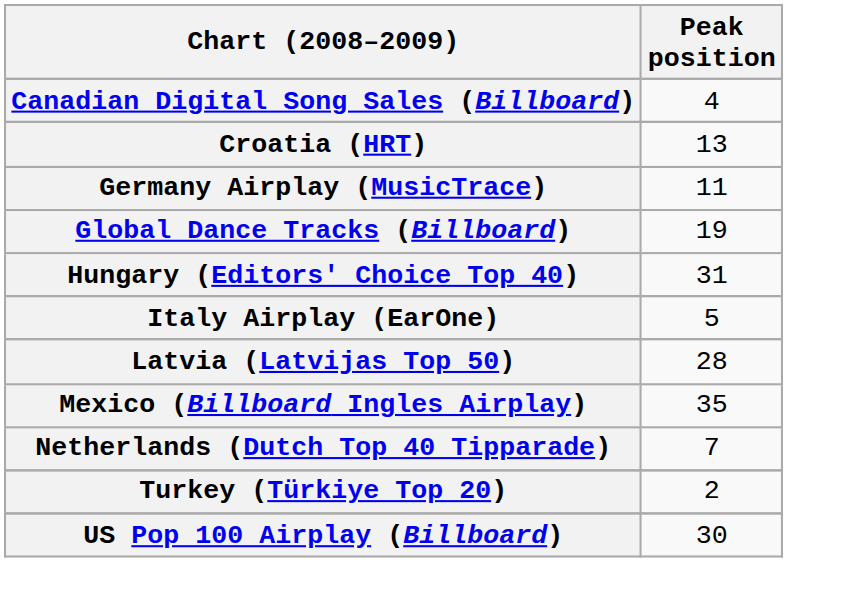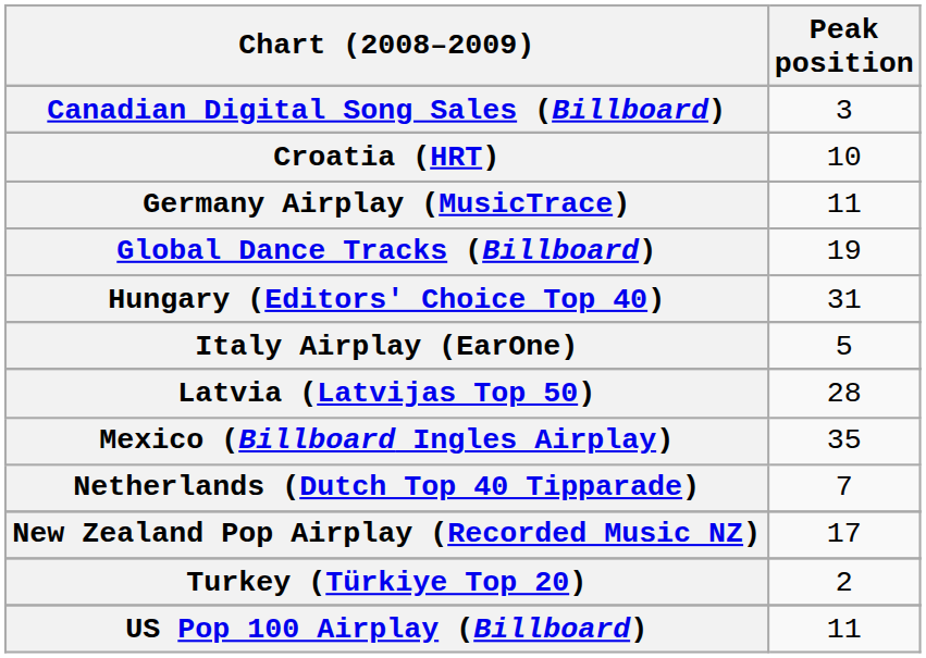Canadian Digital Song Sales (Billboard) | Peak position: 4 -> 3
Croatia (HRT) | Peak position: 13 -> 10
+ row: New Zealand Pop Airplay (Recorded Music NZ) | 17
US Pop 100 Airplay (Billboard) | Peak position: 30 -> 11
